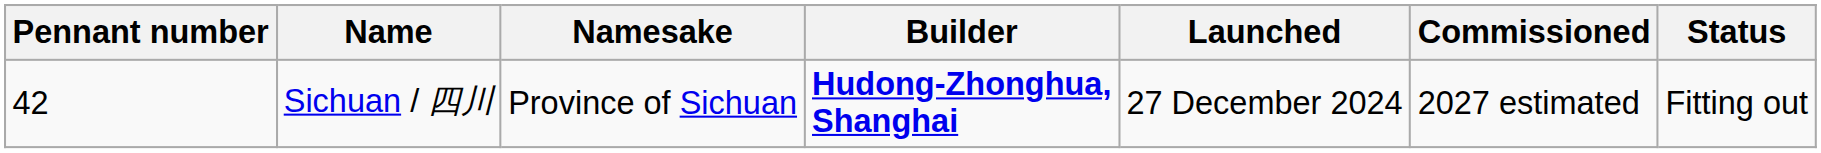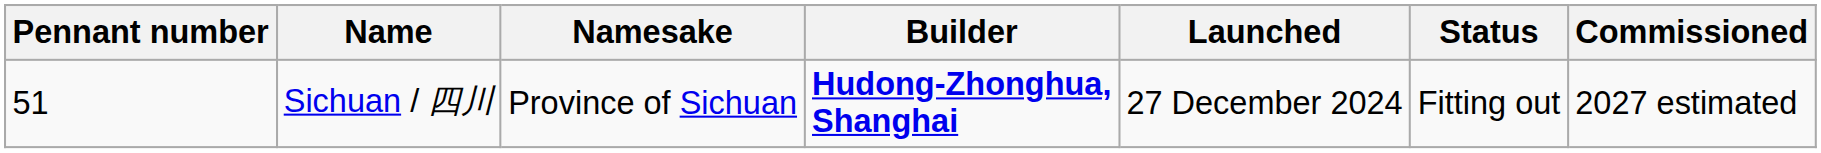columns swapped: Commissioned <-> Status
Sichuan / 四川 | Pennant number: 42 -> 51
